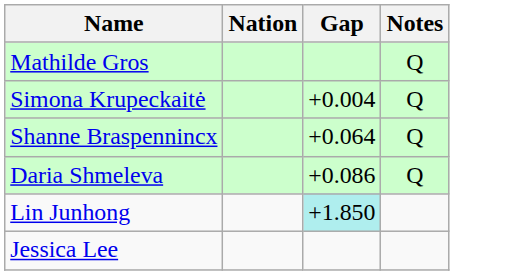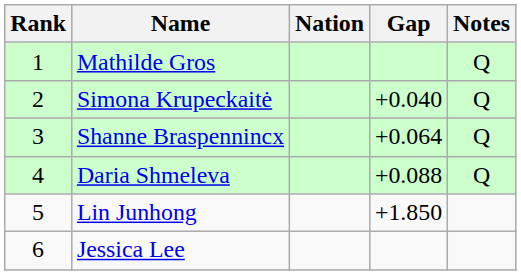+ column: Rank | 1 | 2 | 3 | 4 | 5 | 6
Simona Krupeckaitė | Gap: +0.004 -> +0.040
Daria Shmeleva | Gap: +0.086 -> +0.088
Lin Junhong | Gap: paleturquoise background -> no background
